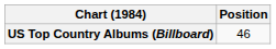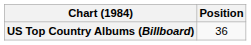US Top Country Albums (Billboard) | Position: 46 -> 36
